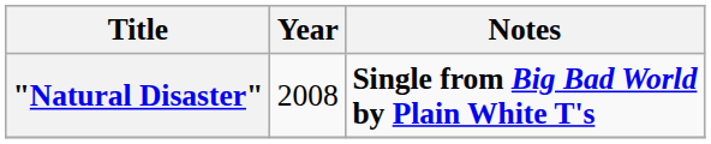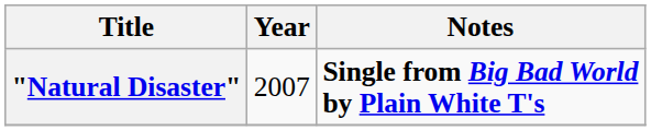"Natural Disaster" | Year: 2008 -> 2007
